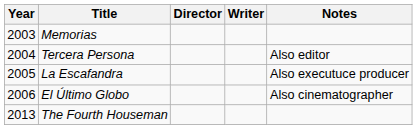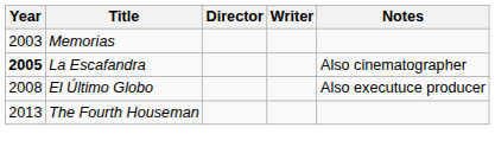- row: 2004 | Tercera Persona | Also editor
La Escafandra | Year: normal -> bold
La Escafandra | Notes: Also executuce producer -> Also cinematographer
El Último Globo | Year: 2006 -> 2008
El Último Globo | Notes: Also cinematographer -> Also executuce producer
